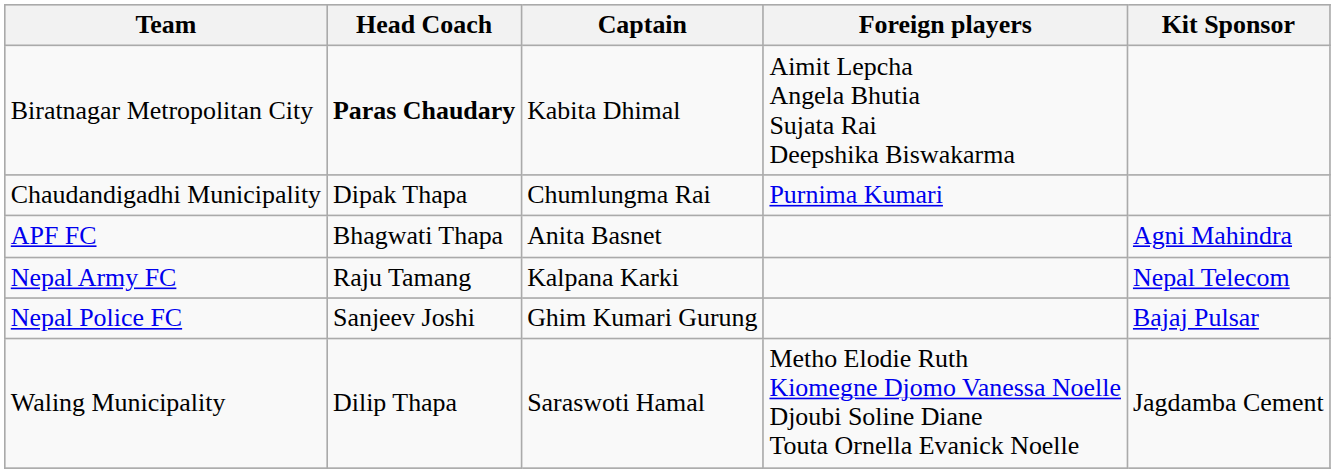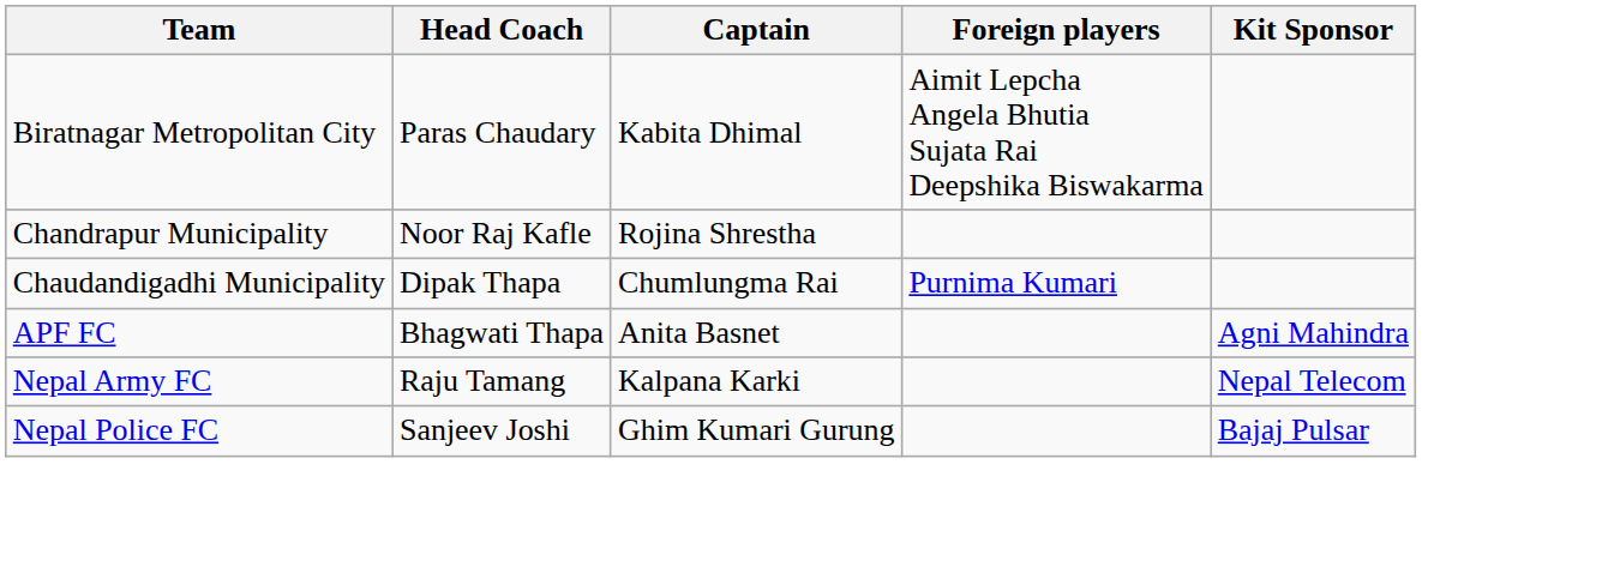Biratnagar Metropolitan City | Head Coach: bold -> normal
+ row: Chandrapur Municipality | Noor Raj Kafle | Rojina Shrestha
- row: Waling Municipality | Dilip Thapa | Saraswoti Hamal | Metho Elodie Ruth Kiomegne Djomo Vanessa Noelle Djoubi Soline Diane Touta Ornella Evanick Noelle | Jagdamba Cement
